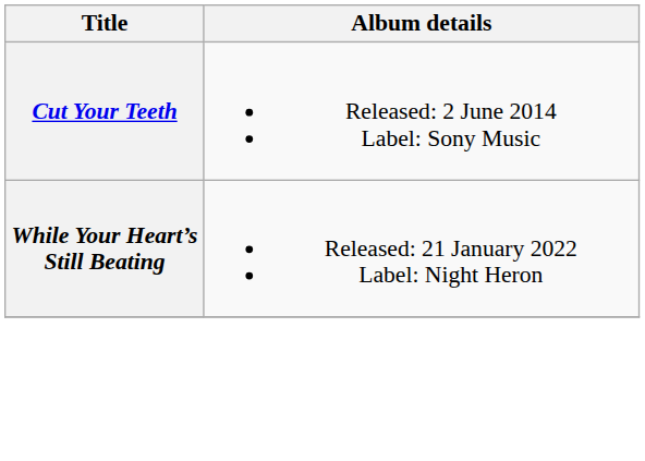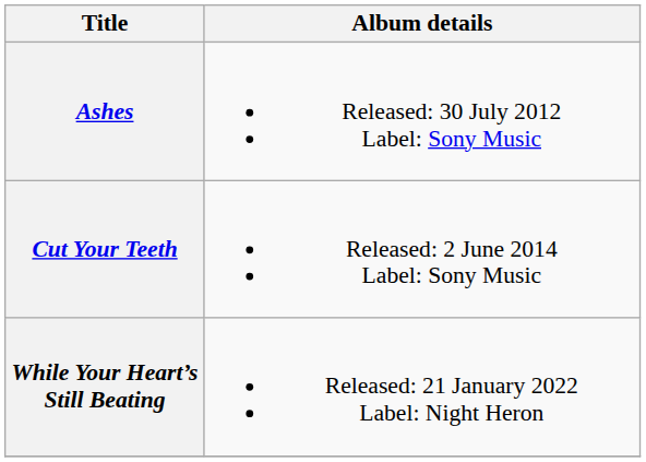+ row: Ashes | Released: 30 July 2012 Label: Sony Music
